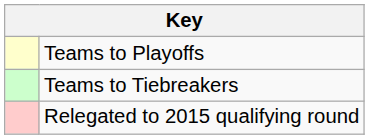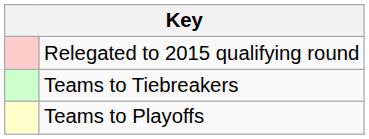rows swapped: Teams to Playoffs <-> Relegated to 2015 qualifying round
